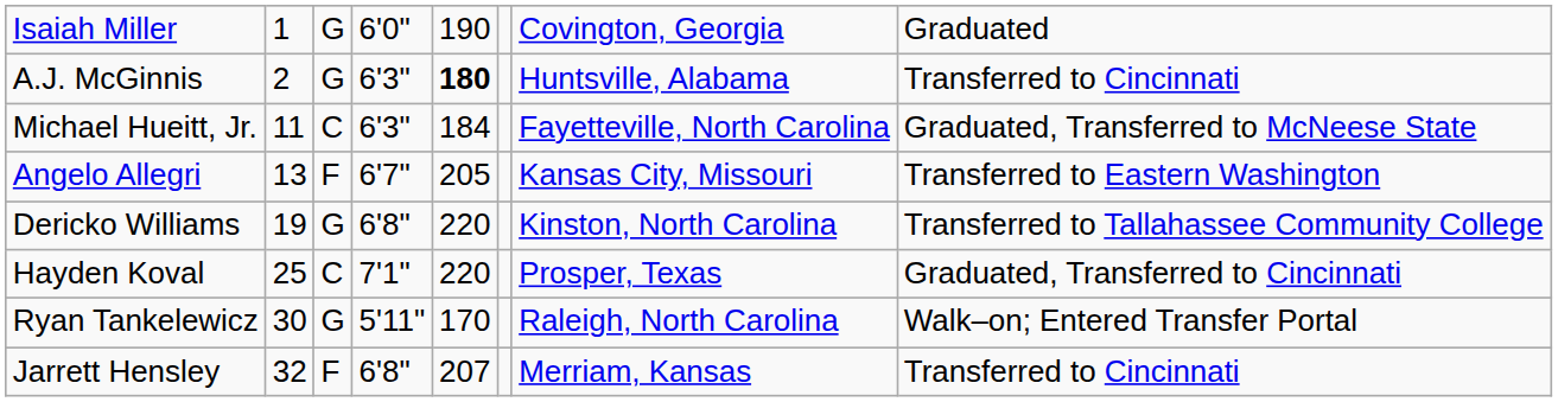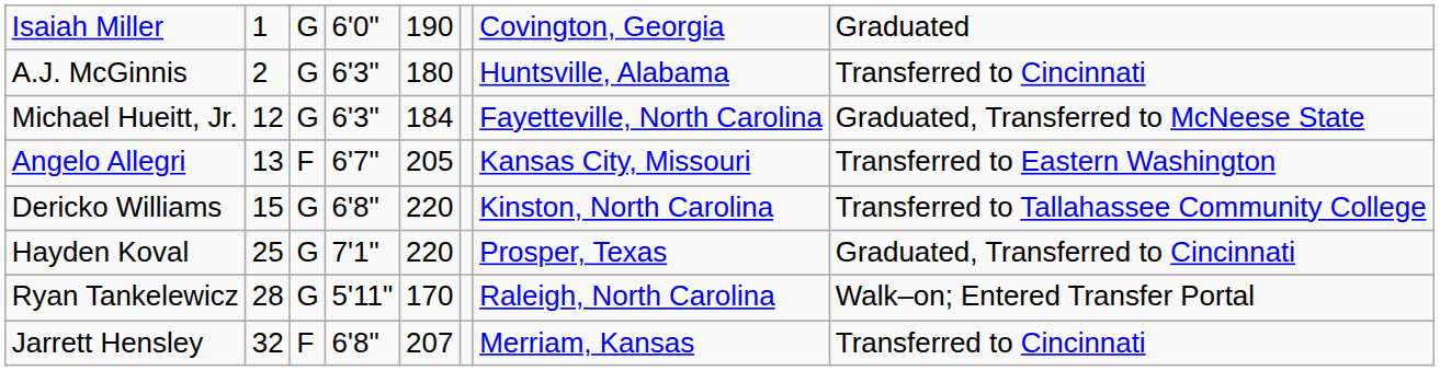A.J. McGinnis | column 5: bold -> normal
Michael Hueitt, Jr. | column 2: 11 -> 12
Michael Hueitt, Jr. | column 3: C -> G
Dericko Williams | column 2: 19 -> 15
Hayden Koval | column 3: C -> G
Ryan Tankelewicz | column 2: 30 -> 28
